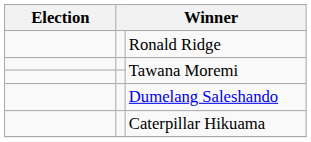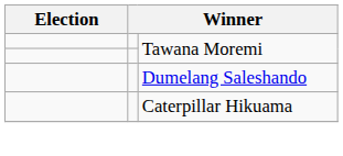- row: Ronald Ridge
